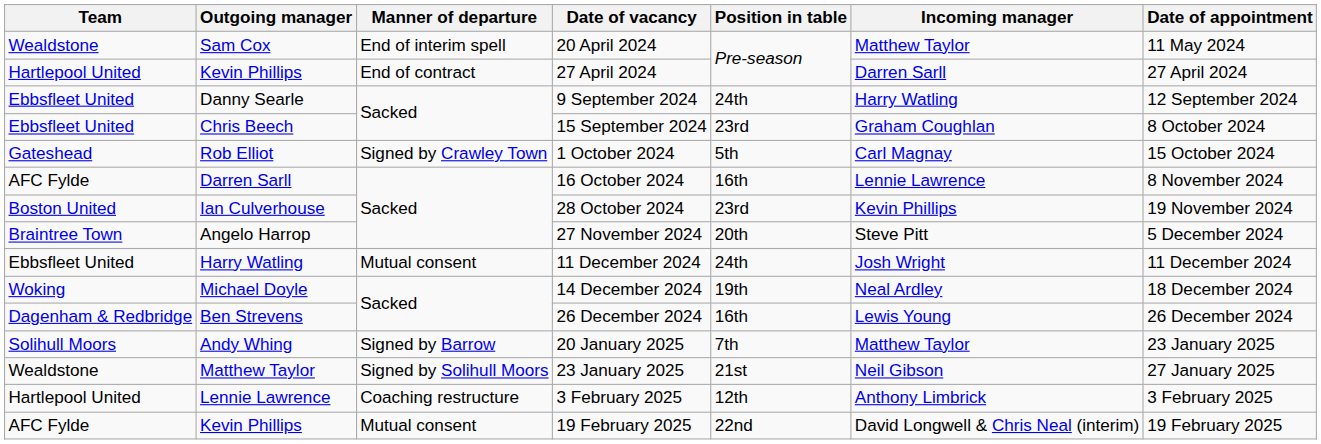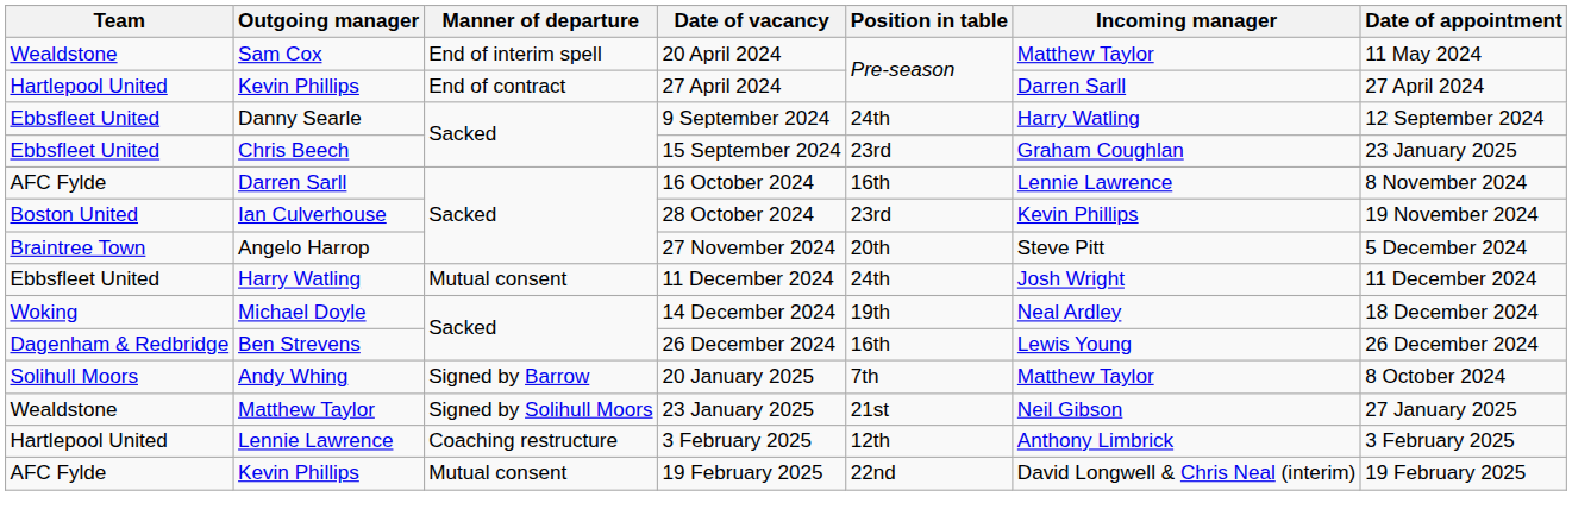15 September 2024 | Date of appointment: 8 October 2024 -> 23 January 2025
- row: Gateshead | Rob Elliot | Signed by Crawley Town | 1 October 2024 | 5th | Carl Magnay | 15 October 2024
20 January 2025 | Date of appointment: 23 January 2025 -> 8 October 2024
